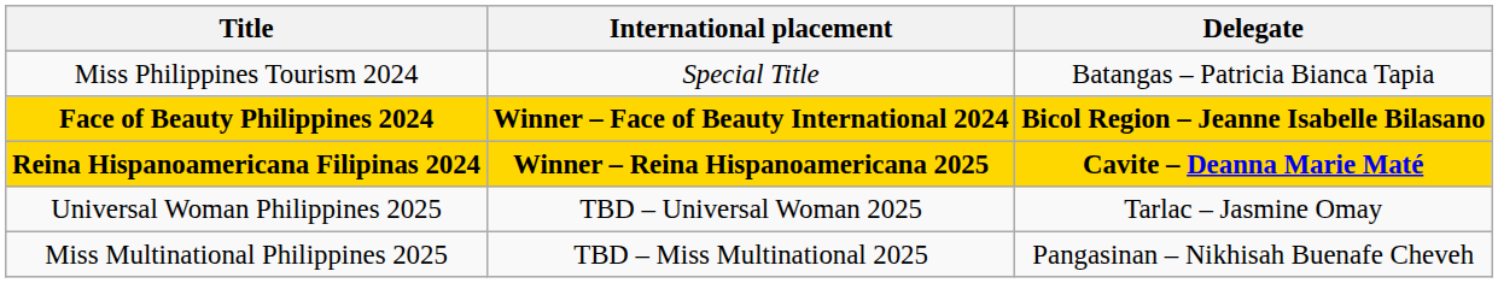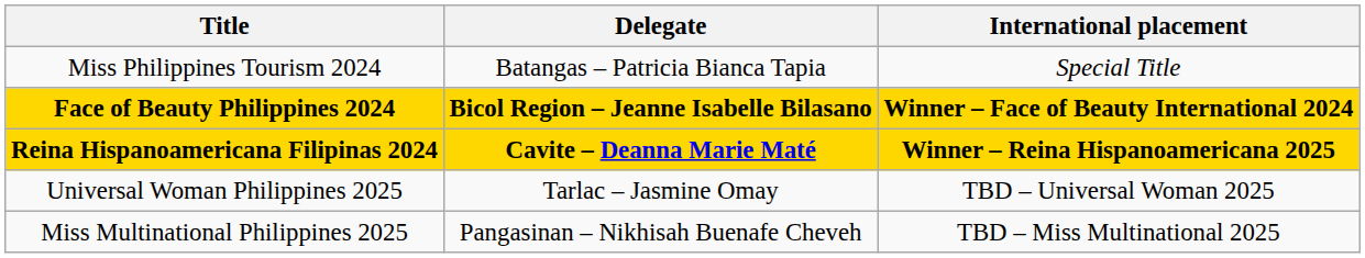columns swapped: Delegate <-> International placement
